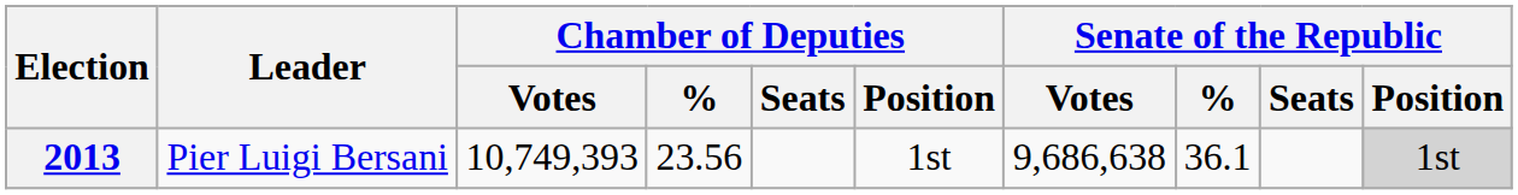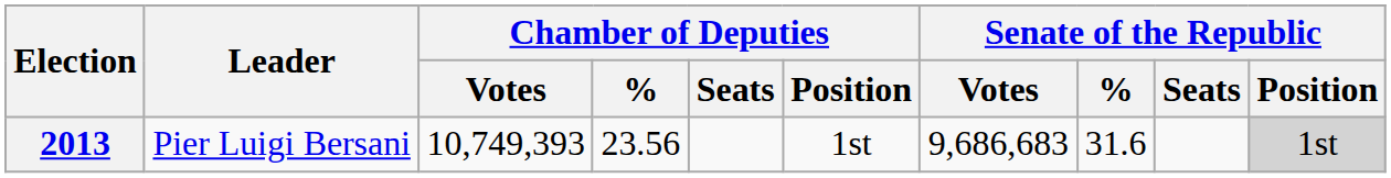2013 | Senate of the Republic / Votes: 9,686,638 -> 9,686,683
2013 | Senate of the Republic / %: 36.1 -> 31.6
